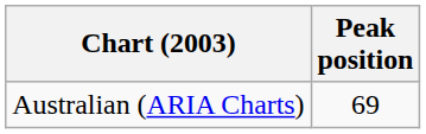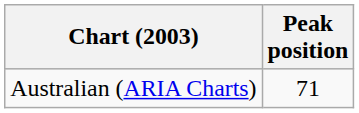Australian (ARIA Charts) | Peak position: 69 -> 71
